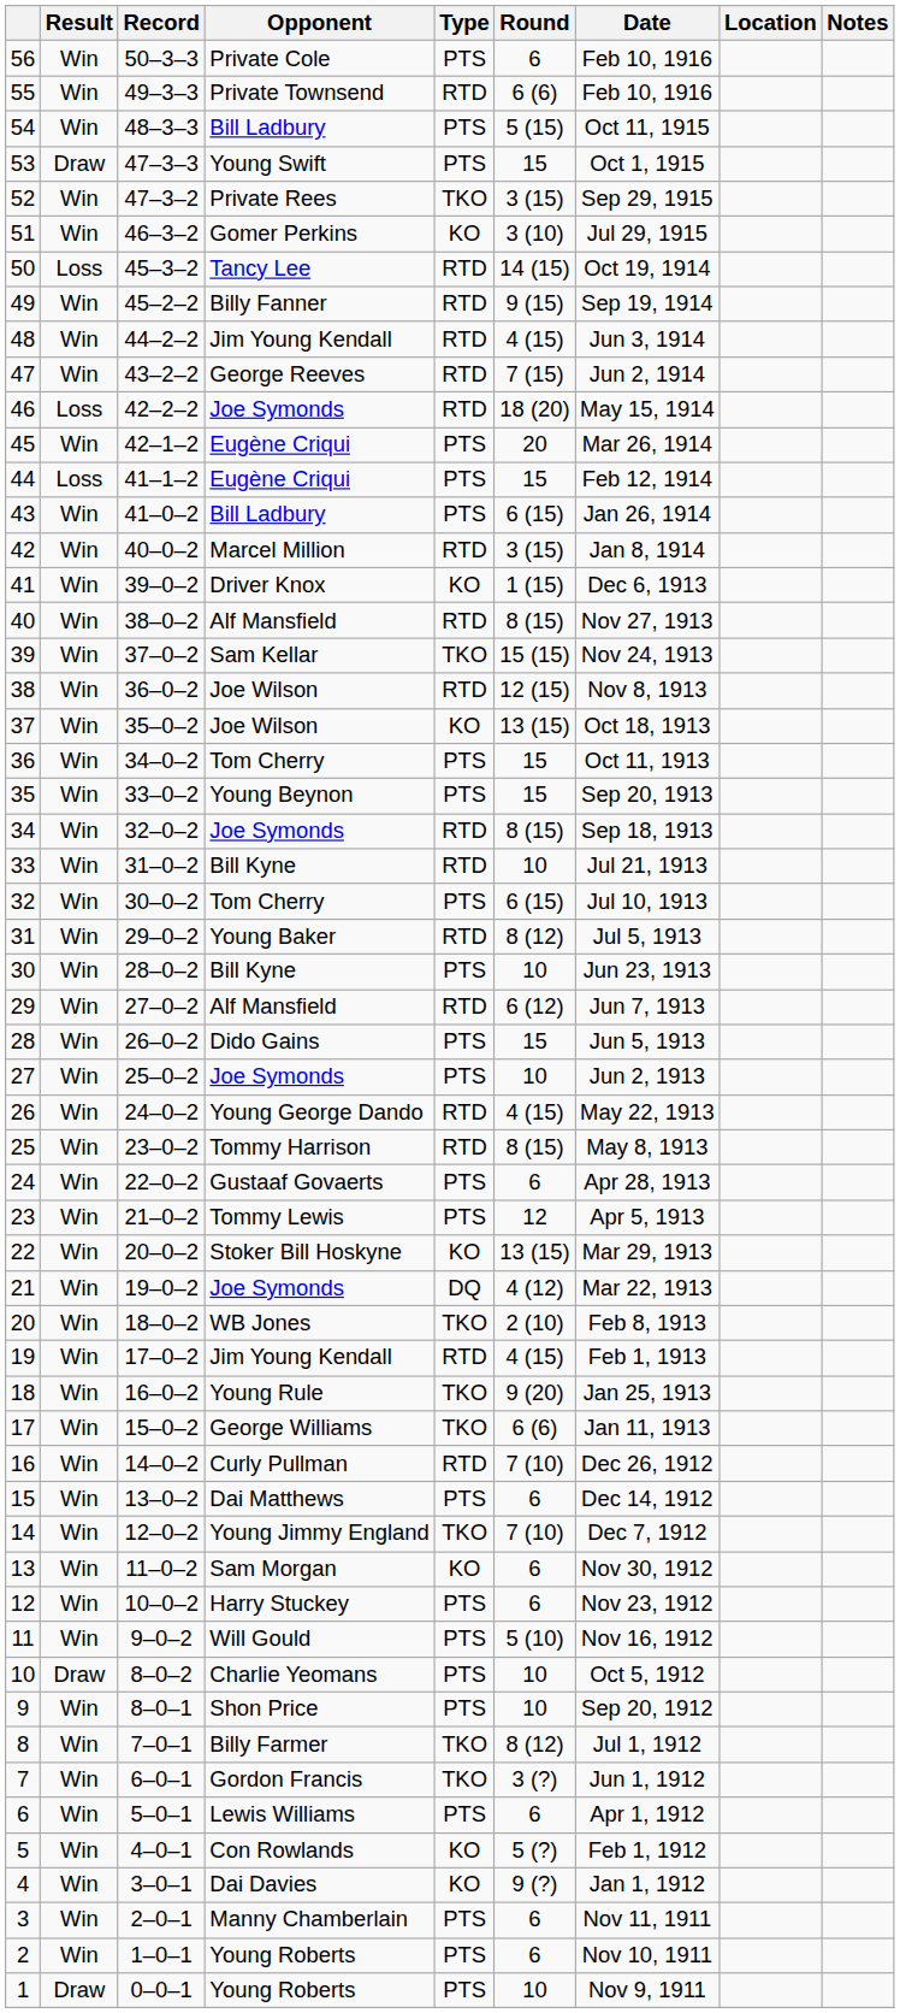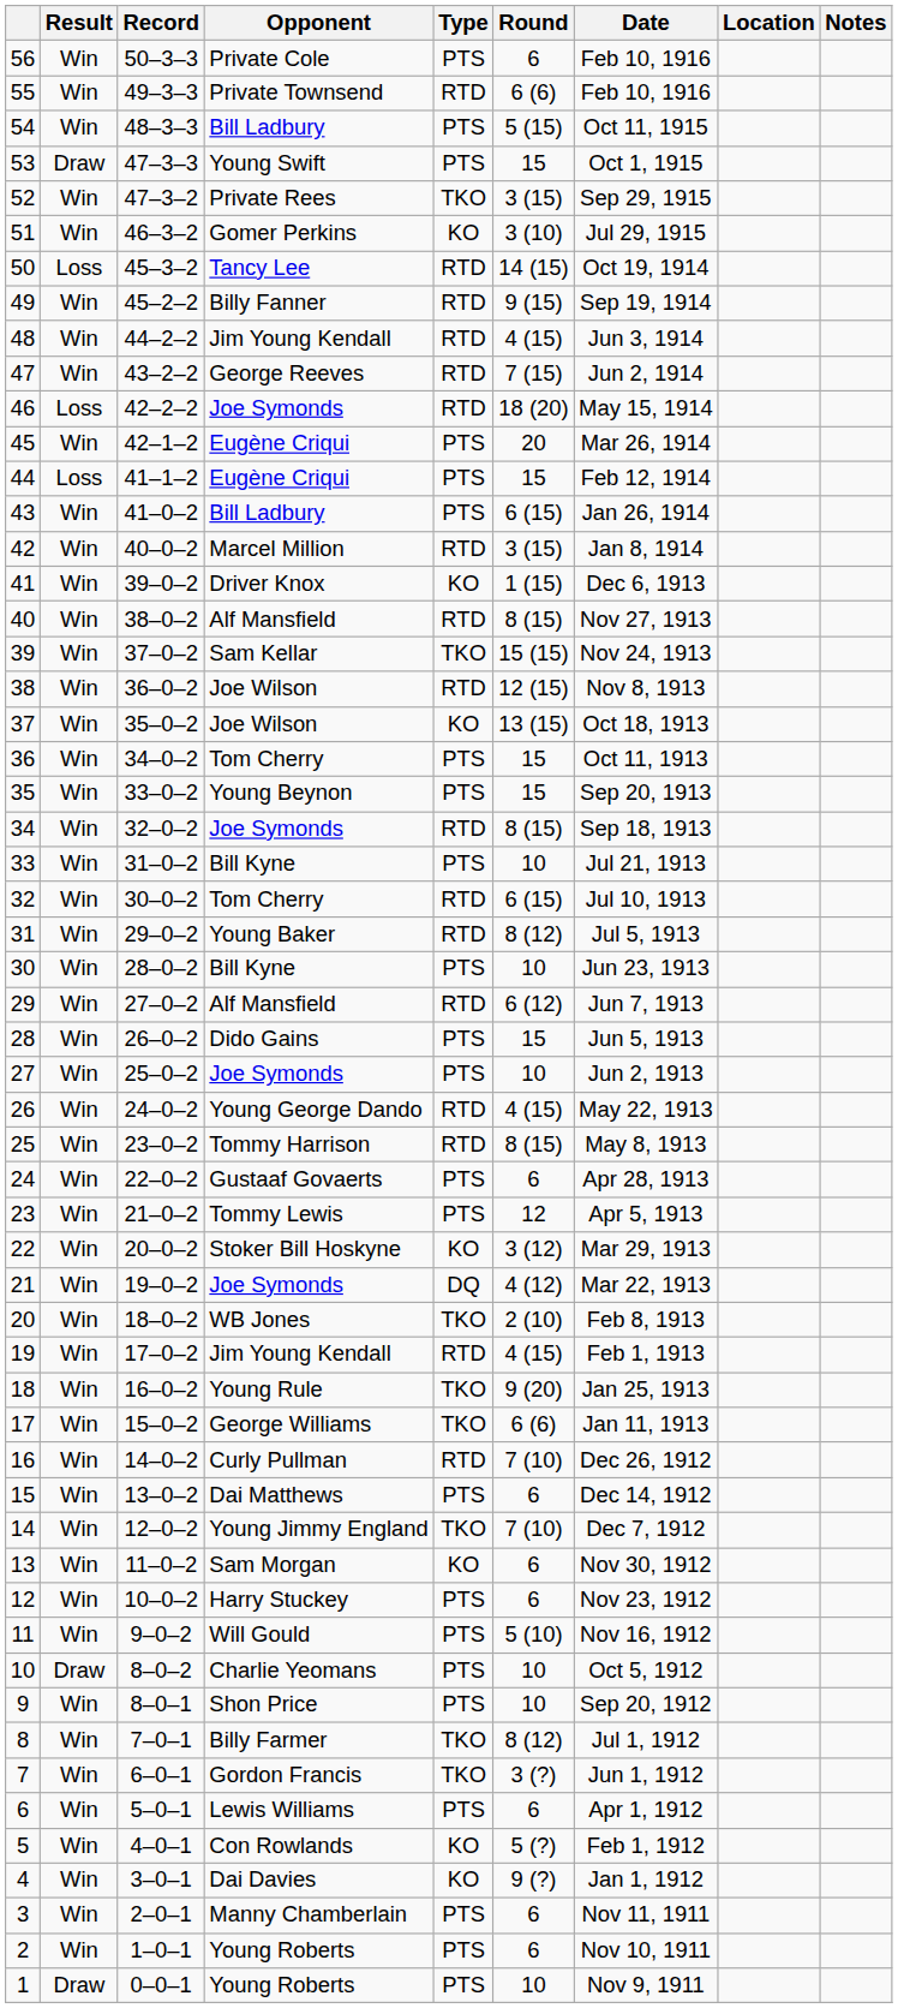33 | Type: RTD -> PTS
32 | Type: PTS -> RTD
22 | Round: 13 (15) -> 3 (12)
